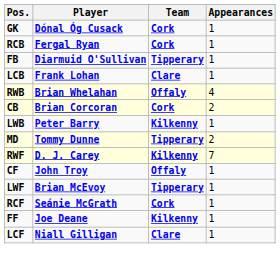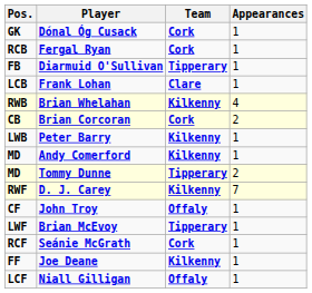Brian Whelahan | Team: Offaly -> Kilkenny
+ row: MD | Andy Comerford | Kilkenny | 1
Niall Gilligan | Team: Clare -> Offaly
